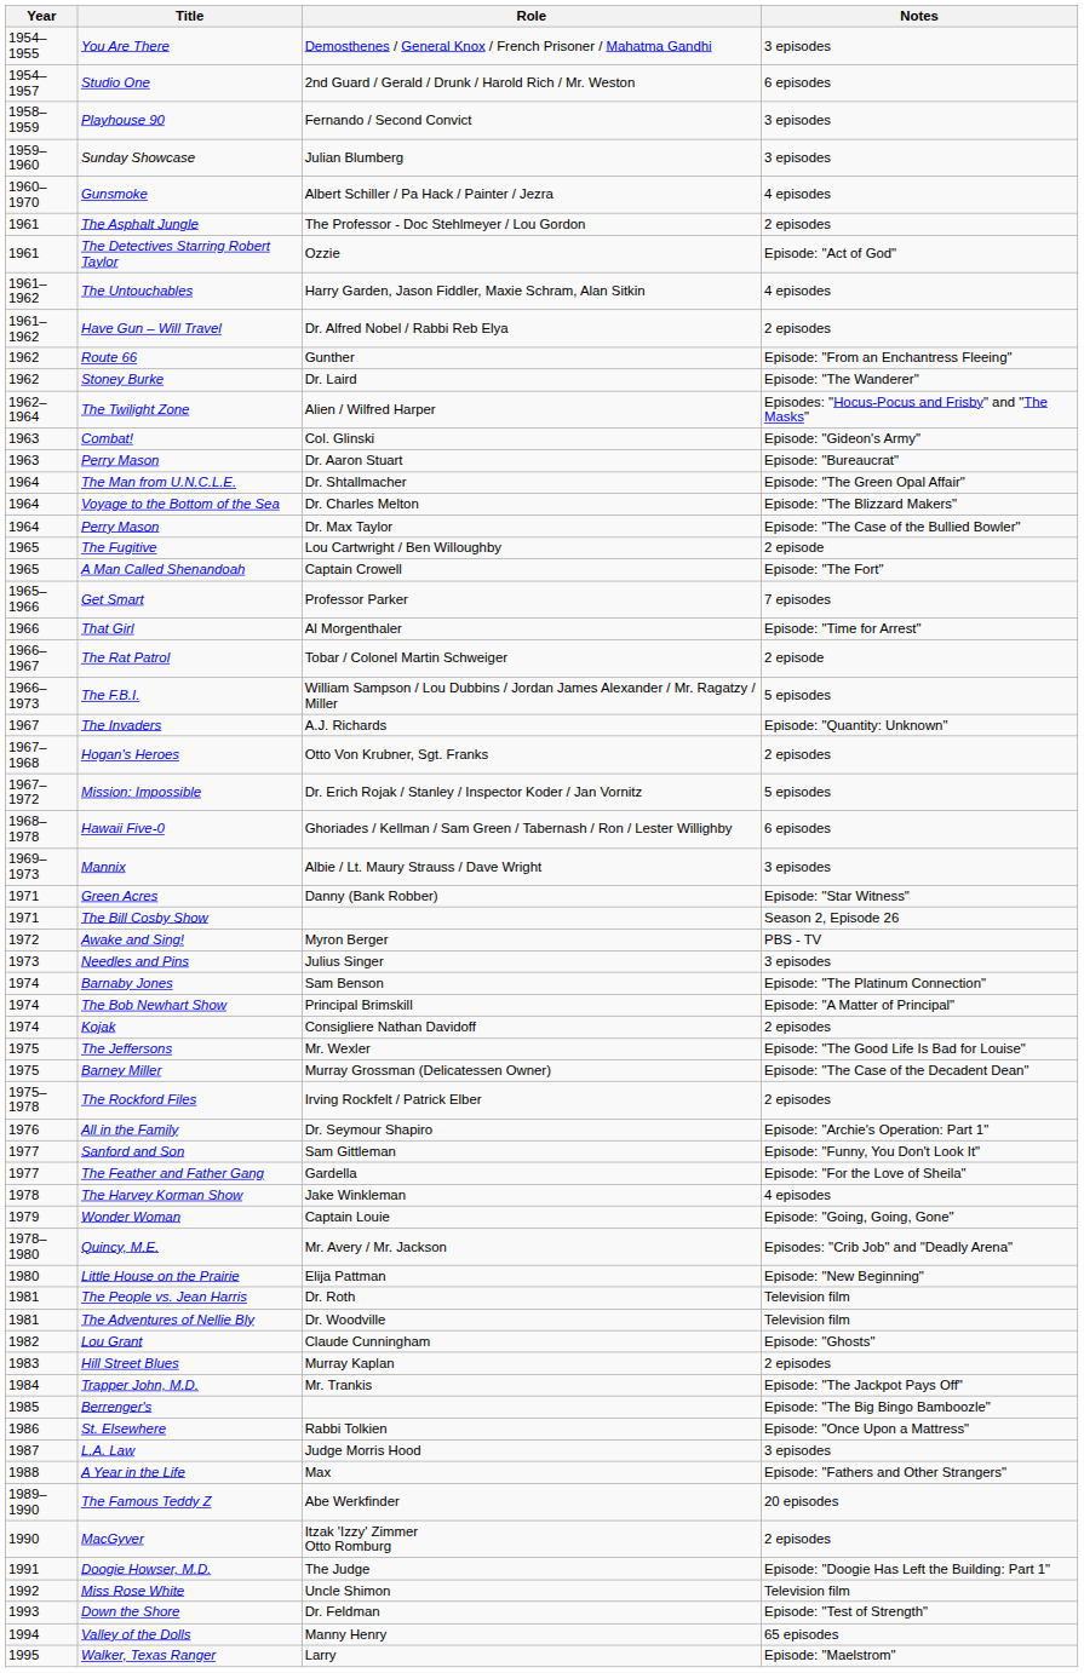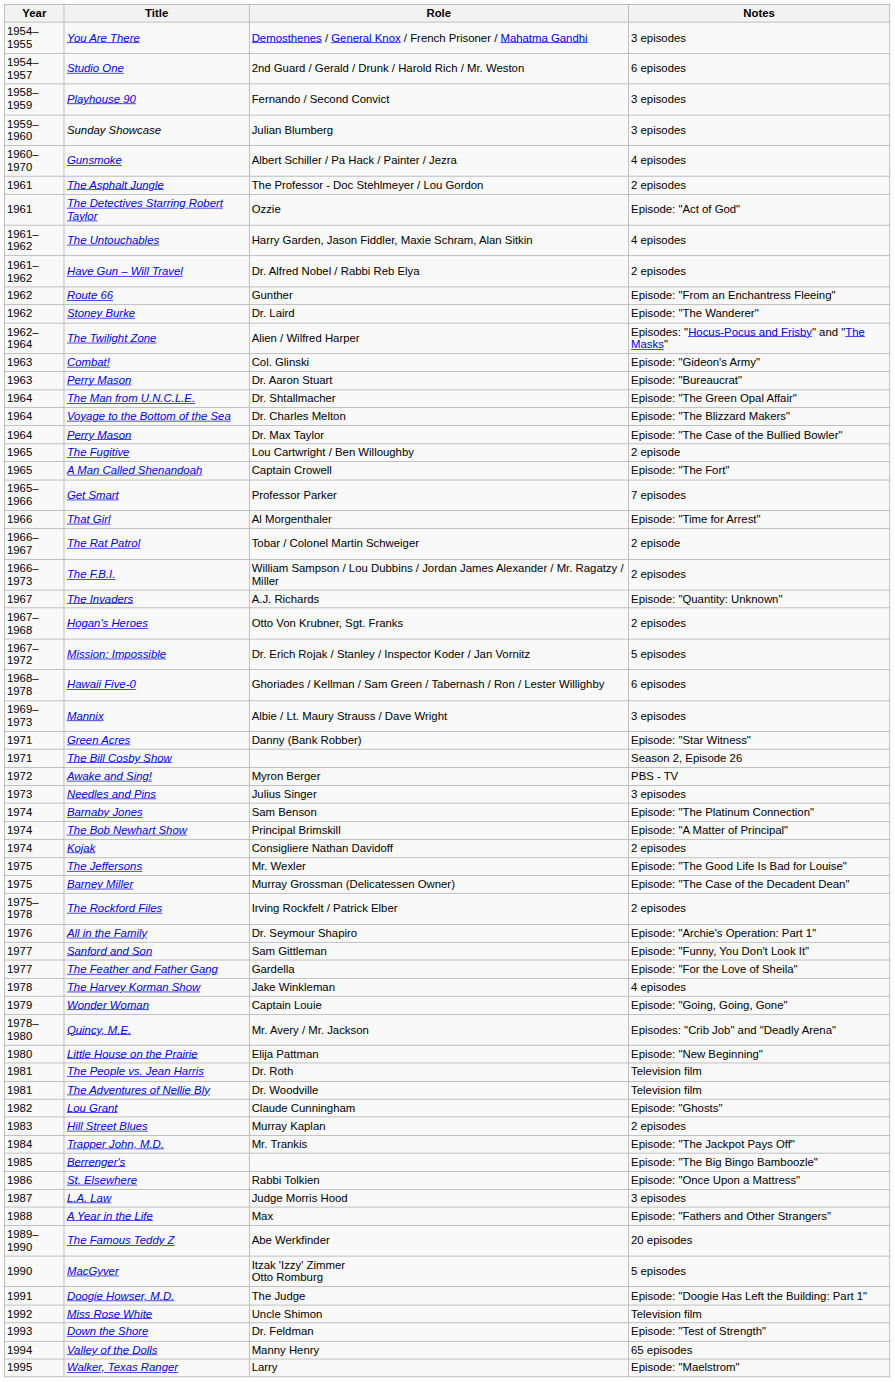The F.B.I. | Notes: 5 episodes -> 2 episodes
MacGyver | Notes: 2 episodes -> 5 episodes
